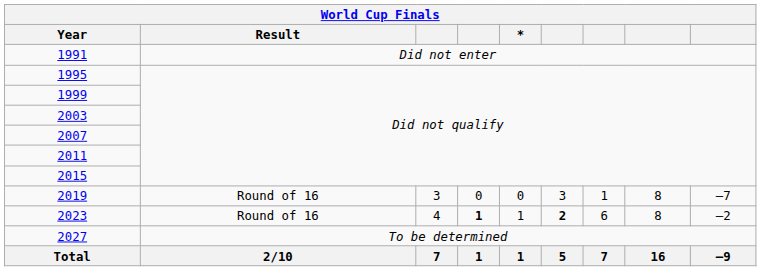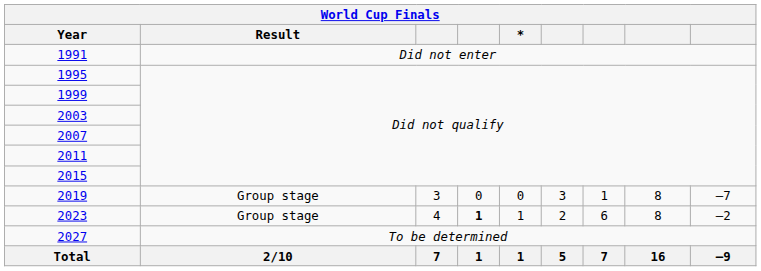2019 | Result: Round of 16 -> Group stage
2023 | Result: Round of 16 -> Group stage
2023 | column 6: bold -> normal
